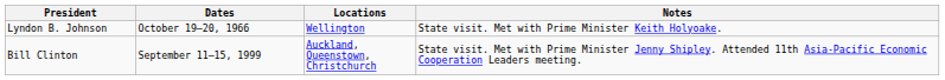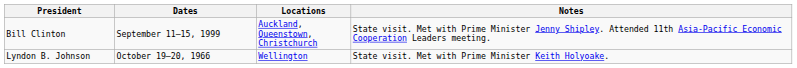rows swapped: Lyndon B. Johnson <-> Bill Clinton
